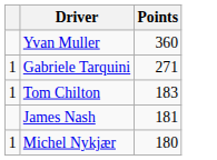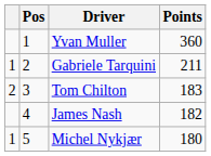+ column: Pos | 1 | 2 | 3 | 4 | 5
Gabriele Tarquini | Points: 271 -> 211
Tom Chilton | column 1: 1 -> 2
James Nash | Points: 181 -> 182
